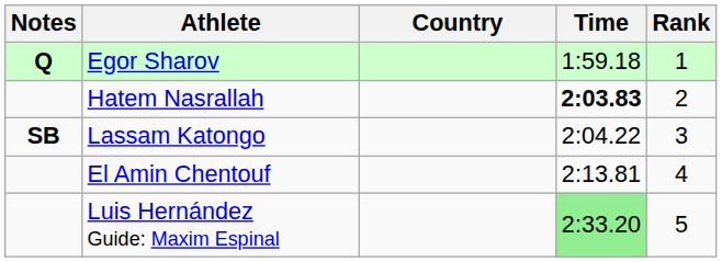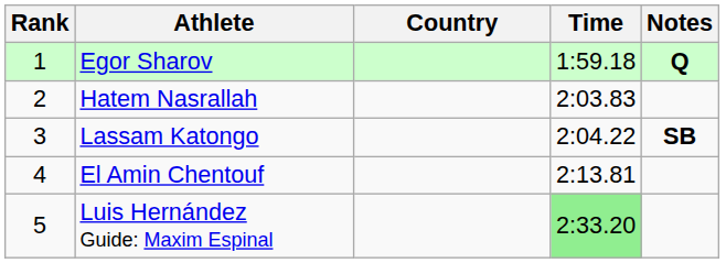columns swapped: Rank <-> Notes
Hatem Nasrallah | Time: bold -> normal
